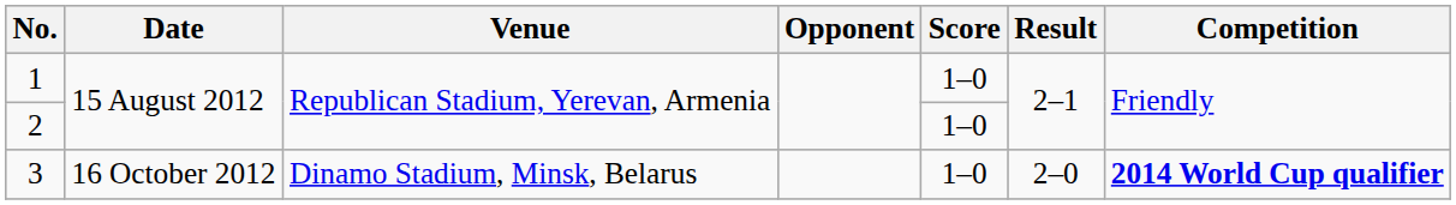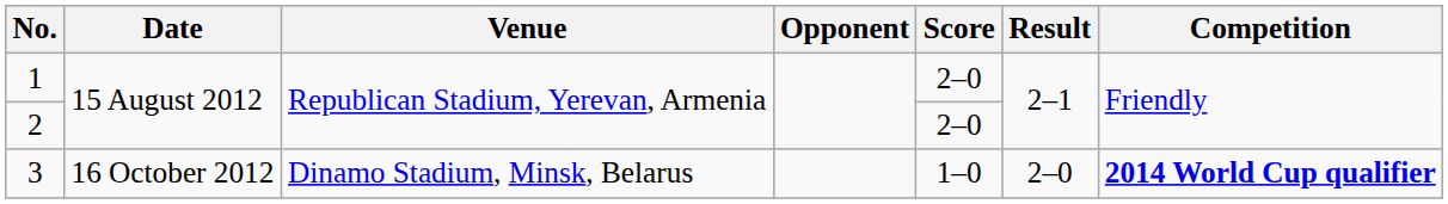1 | Score: 1–0 -> 2–0
2 | Score: 1–0 -> 2–0
